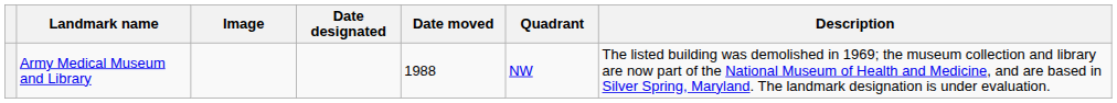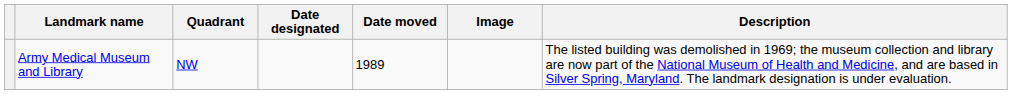columns swapped: Image <-> Quadrant
Army Medical Museum and Library | Date moved: 1988 -> 1989
